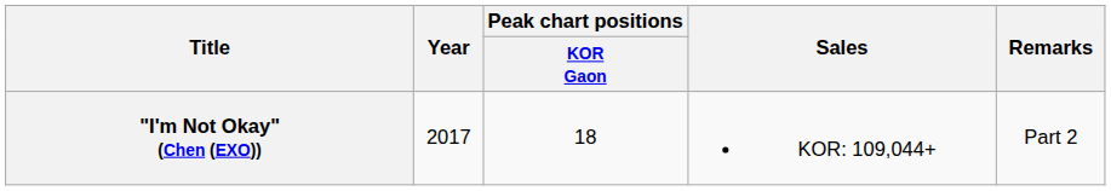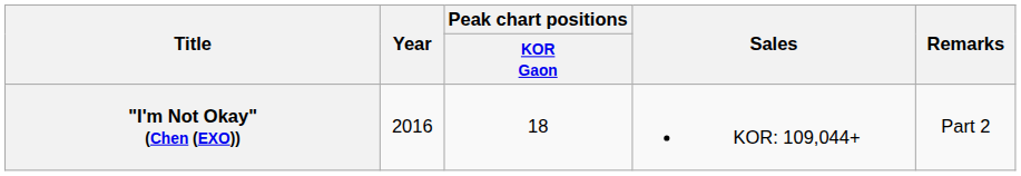"I'm Not Okay" (Chen (EXO)) | Year: 2017 -> 2016
